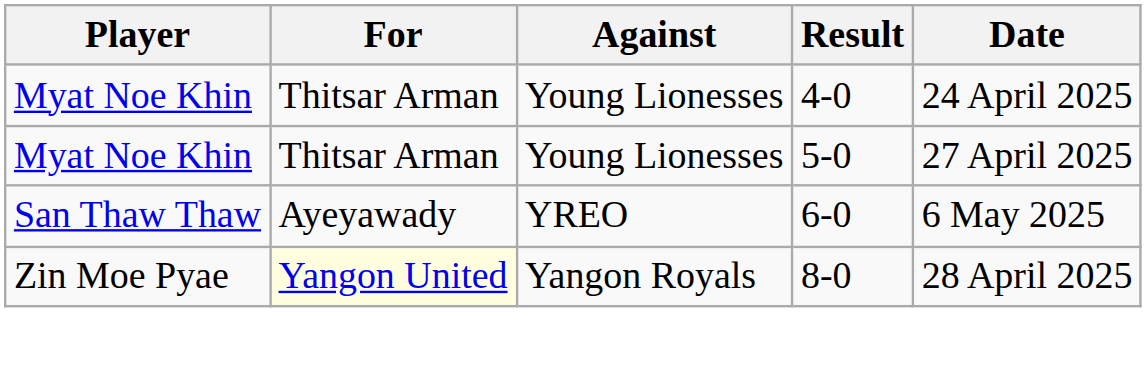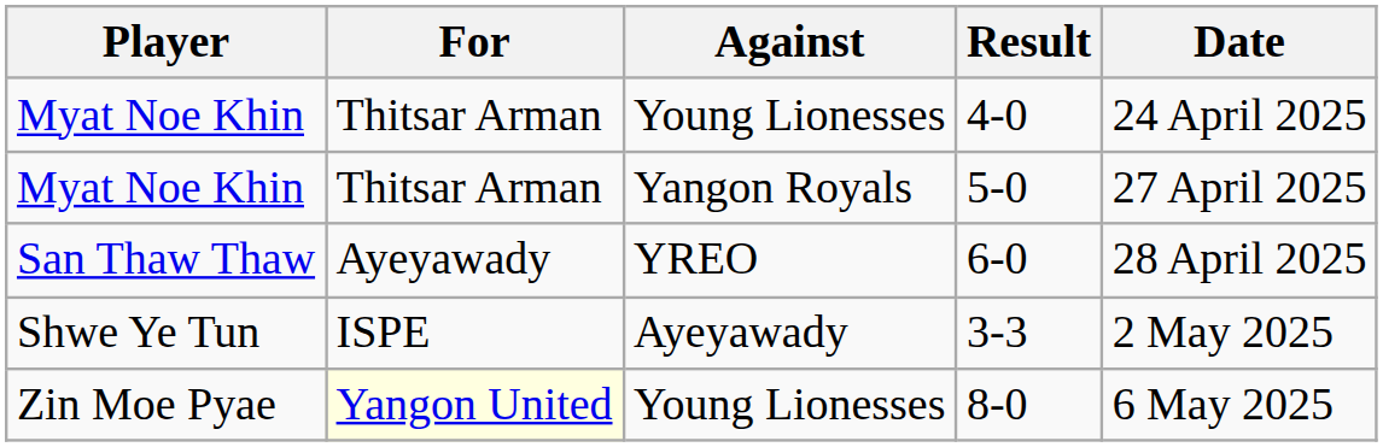5-0 | Against: Young Lionesses -> Yangon Royals
6-0 | Date: 6 May 2025 -> 28 April 2025
+ row: Shwe Ye Tun | ISPE | Ayeyawady | 3-3 | 2 May 2025
8-0 | Against: Yangon Royals -> Young Lionesses
8-0 | Date: 28 April 2025 -> 6 May 2025
